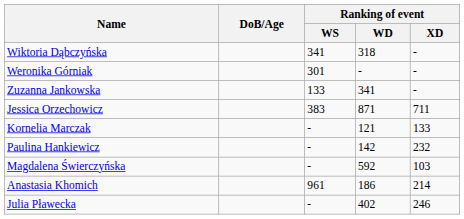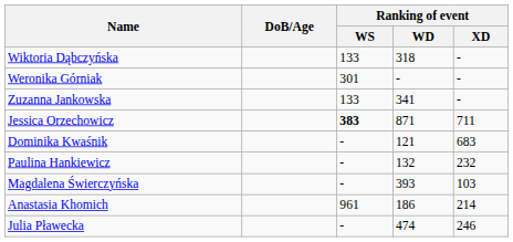Wiktoria Dąbczyńska | Ranking of event / WS: 341 -> 133
Jessica Orzechowicz | Ranking of event / WS: normal -> bold
+ row: Dominika Kwaśnik | - | 121 | 683
- row: Kornelia Marczak | - | 121 | 133
Paulina Hankiewicz | Ranking of event / WD: 142 -> 132
Magdalena Świerczyńska | Ranking of event / WD: 592 -> 393
Julia Pławecka | Ranking of event / WD: 402 -> 474
